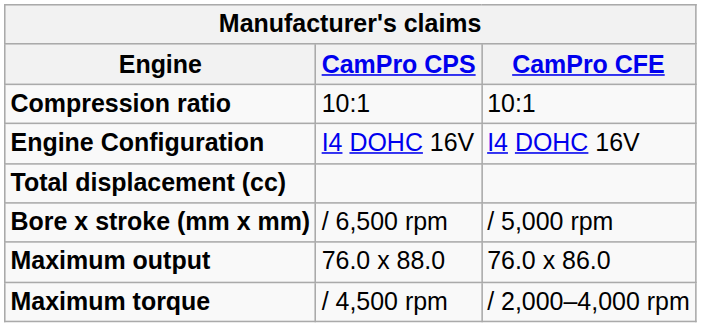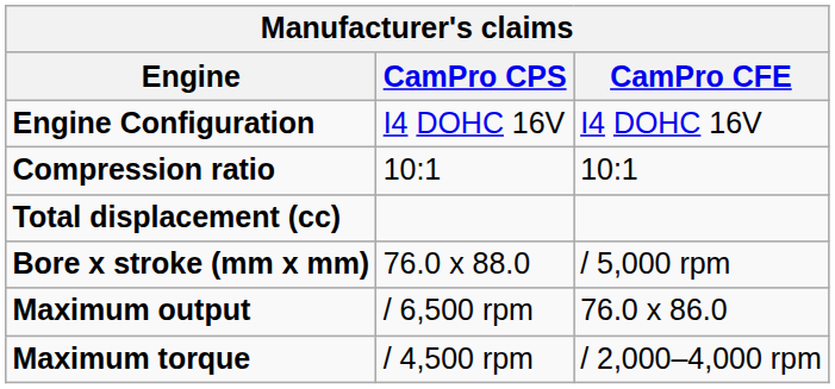rows swapped: Engine Configuration <-> Compression ratio
Bore x stroke (mm x mm) | CamPro CPS: / 6,500 rpm -> 76.0 x 88.0
Maximum output | CamPro CPS: 76.0 x 88.0 -> / 6,500 rpm
